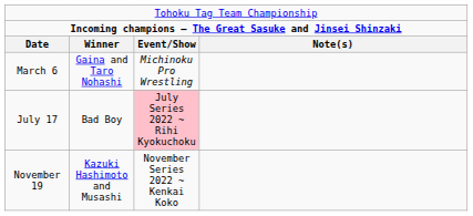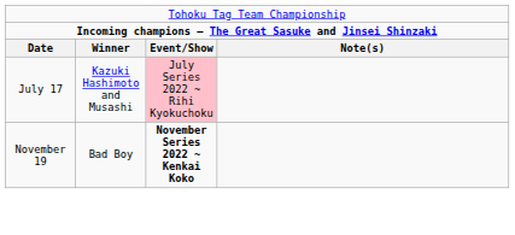- row: March 6 | Gaina and Taro Nohashi | Michinoku Pro Wrestling
July 17 | column 2: Bad Boy -> Kazuki Hashimoto and Musashi
November 19 | column 2: Kazuki Hashimoto and Musashi -> Bad Boy
November 19 | column 3: normal -> bold
